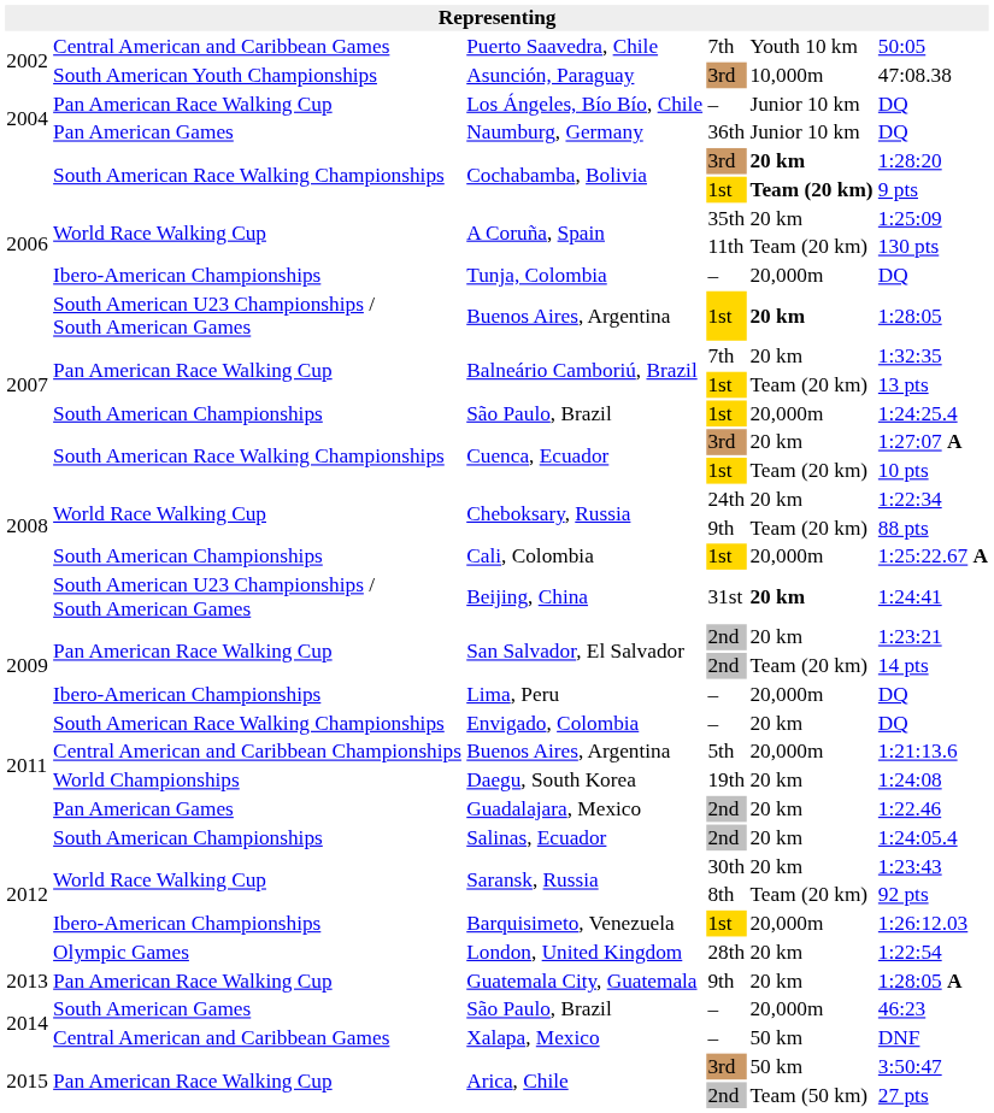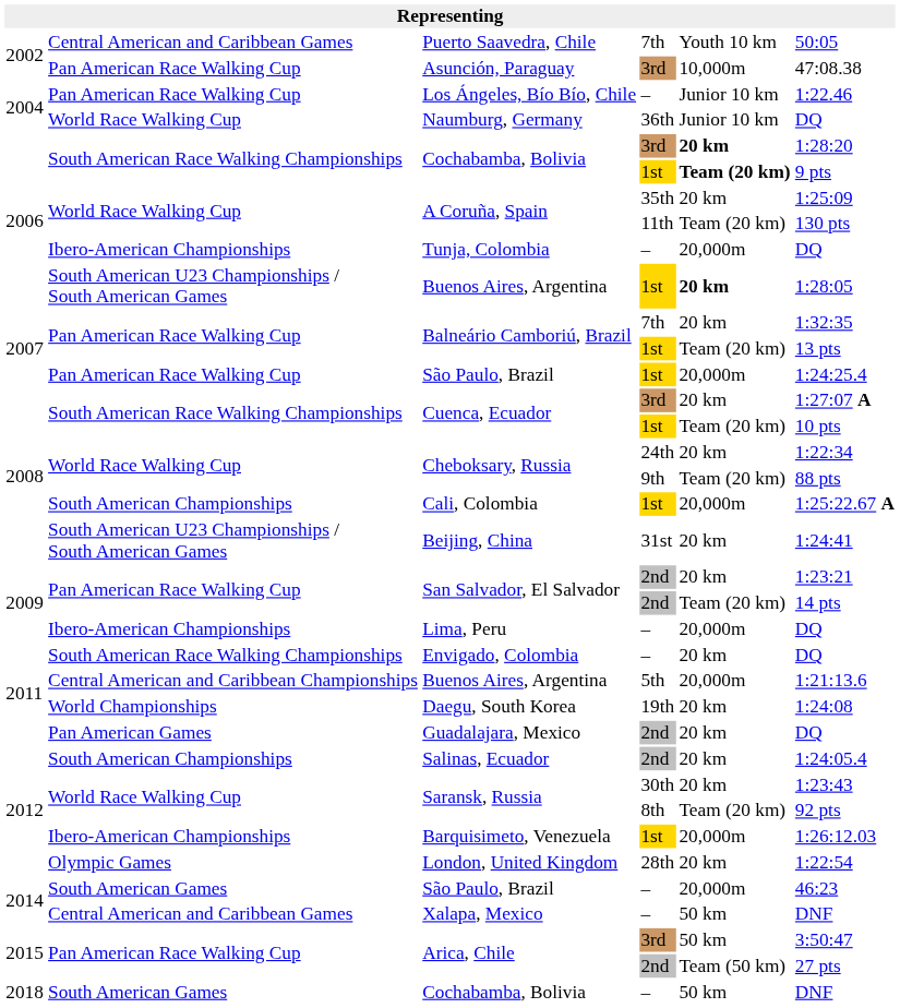Asunción, Paraguay | column 2: South American Youth Championships -> Pan American Race Walking Cup
Los Ángeles, Bío Bío, Chile | column 6: DQ -> 1:22.46
Naumburg, Germany | column 2: Pan American Games -> World Race Walking Cup
São Paulo, Brazil / 1st | column 2: South American Championships -> Pan American Race Walking Cup
Beijing, China | column 5: bold -> normal
Guadalajara, Mexico | column 6: 1:22.46 -> DQ
- row: 2013 | Pan American Race Walking Cup | Guatemala City, Guatemala | 9th | 20 km | 1:28:05 A
+ row: 2018 | South American Games | Cochabamba, Bolivia | – | 50 km | DNF
